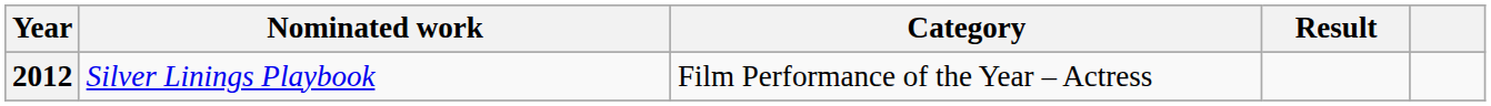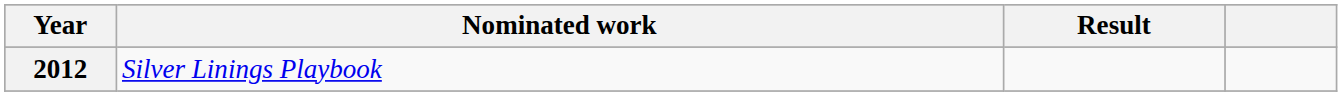- column: Category | Film Performance of the Year – Actress
